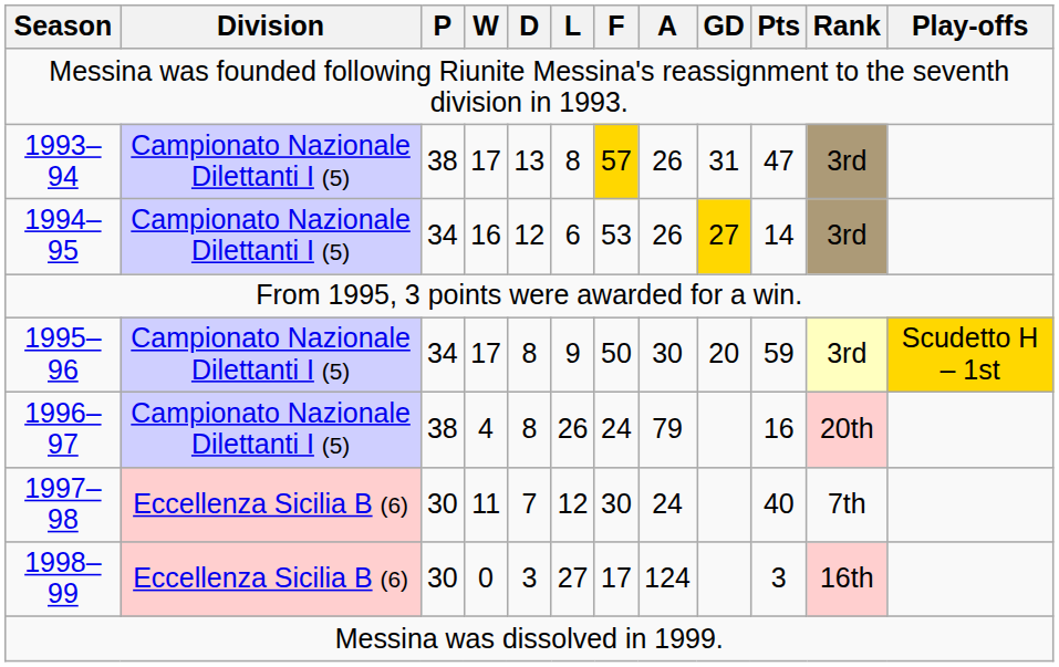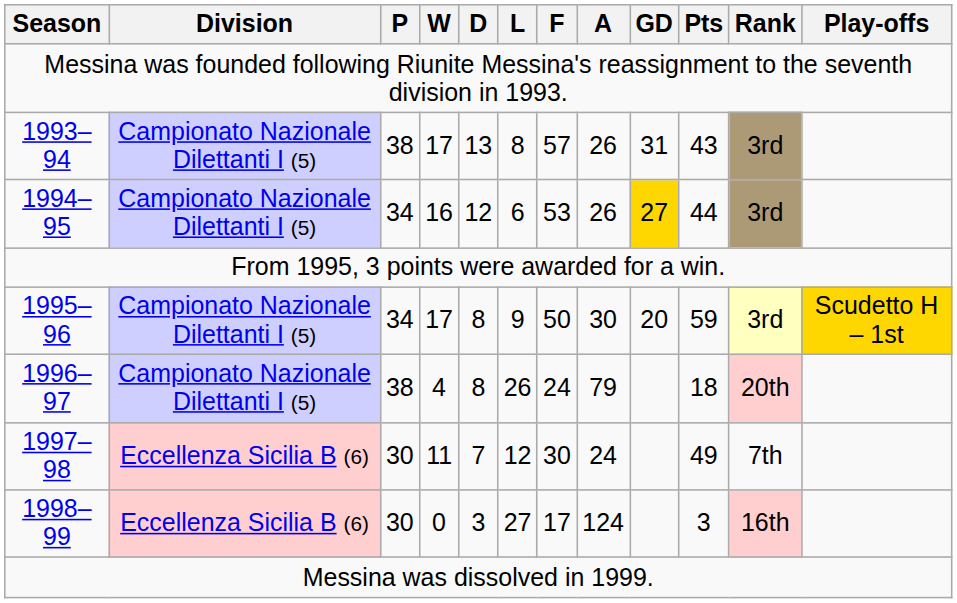1993–94 | F: gold background -> no background
1993–94 | Pts: 47 -> 43
1994–95 | Pts: 14 -> 44
1996–97 | Pts: 16 -> 18
1997–98 | Pts: 40 -> 49
